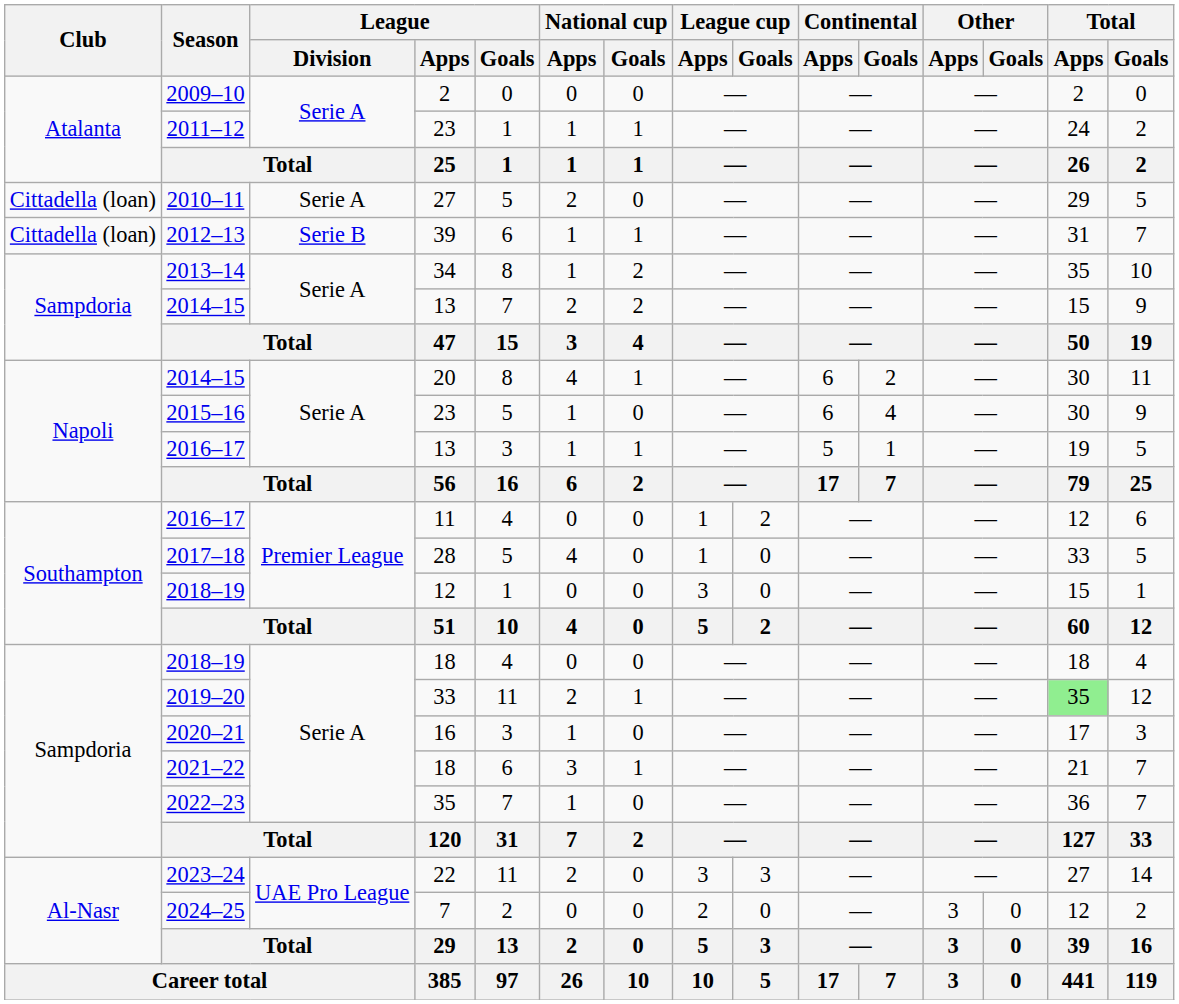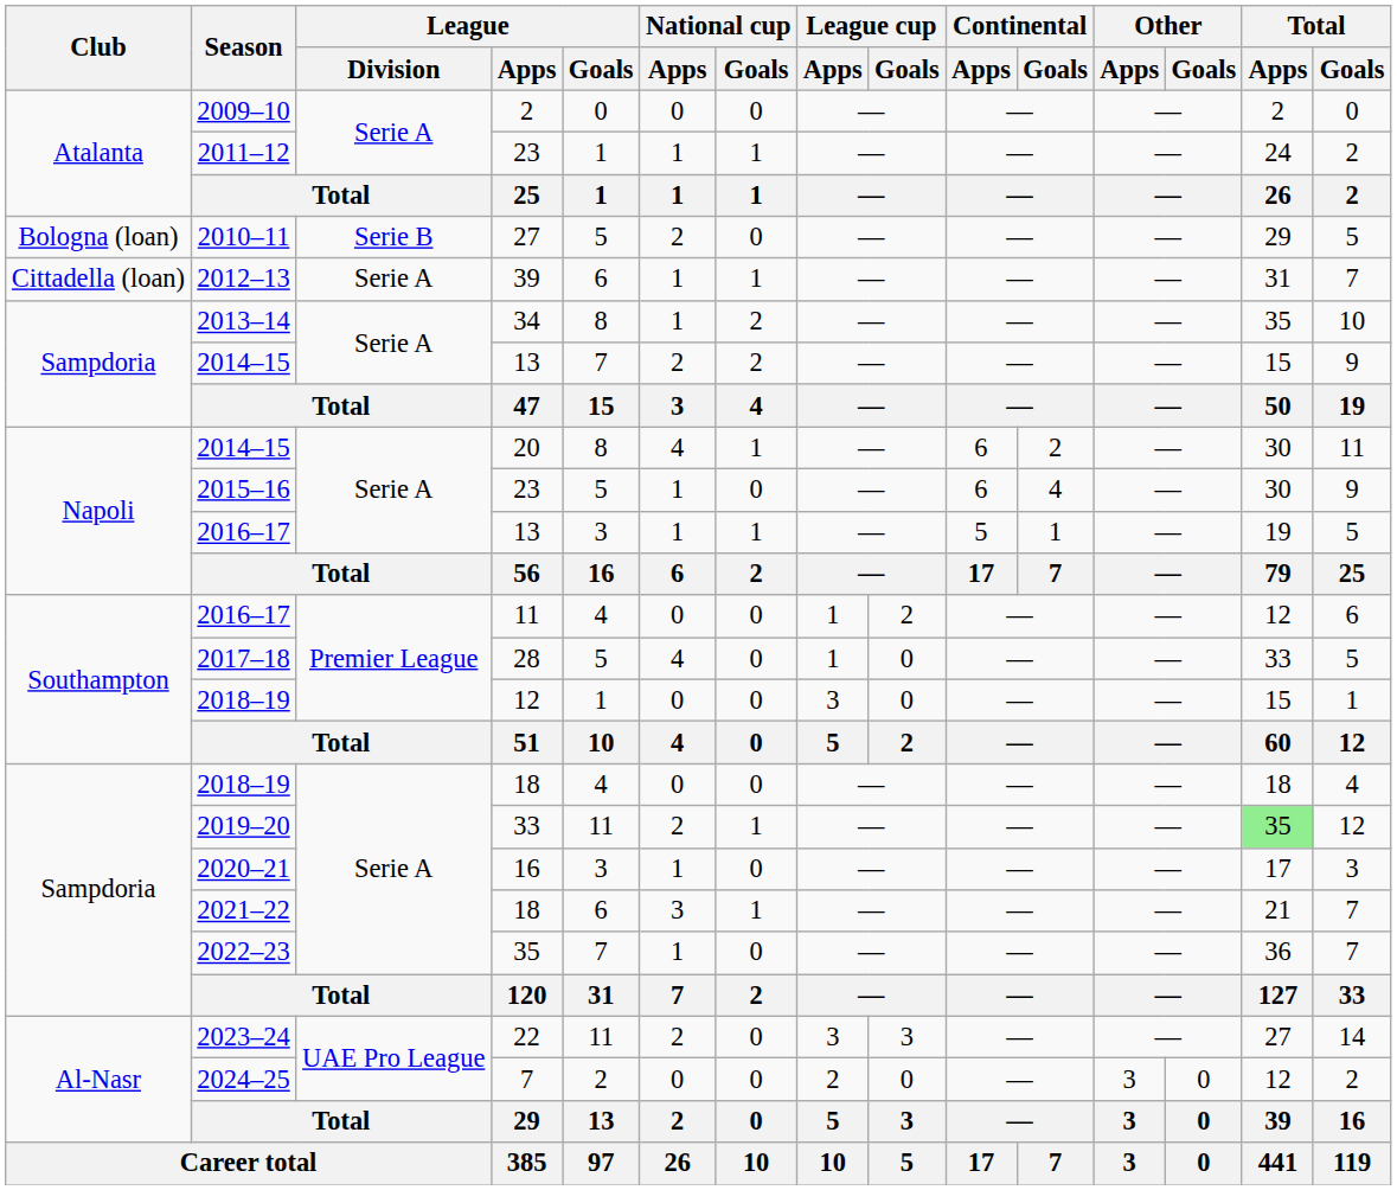2010–11 | Club: Cittadella (loan) -> Bologna (loan)
2010–11 | League / Division: Serie A -> Serie B
2012–13 | League / Division: Serie B -> Serie A
